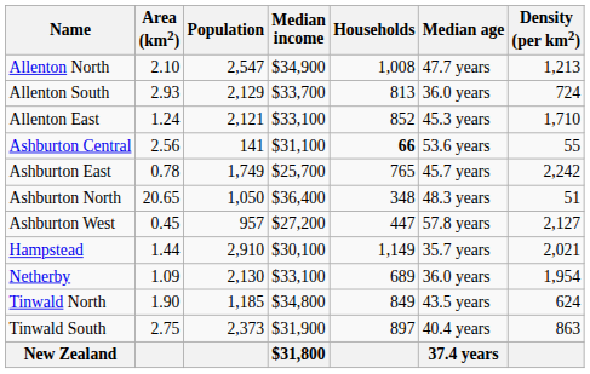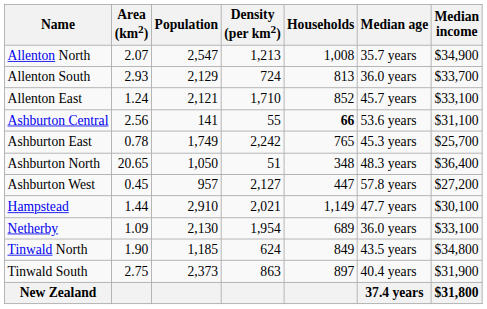columns swapped: Density (per km2) <-> Median income
Allenton North | Area (km2): 2.10 -> 2.07
Allenton North | Median age: 47.7 years -> 35.7 years
Allenton East | Median age: 45.3 years -> 45.7 years
Ashburton East | Median age: 45.7 years -> 45.3 years
Hampstead | Median age: 35.7 years -> 47.7 years
